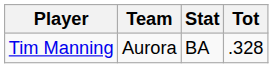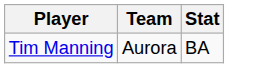- column: Tot | .328
